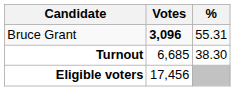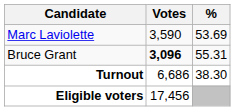+ row: Marc Laviolette | 3,590 | 53.69
Turnout | Votes: 6,685 -> 6,686
